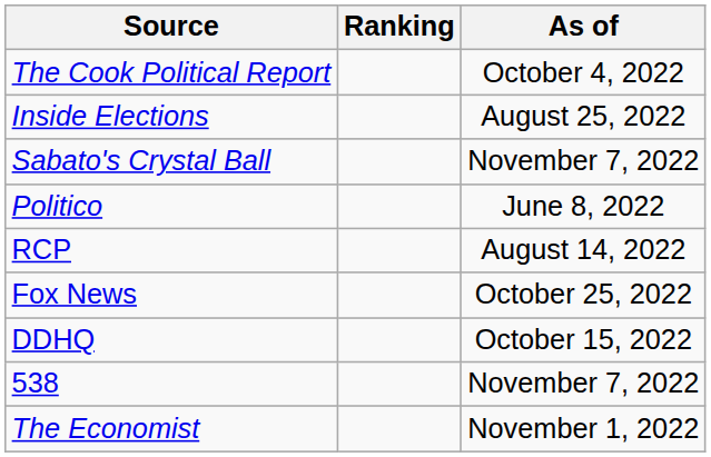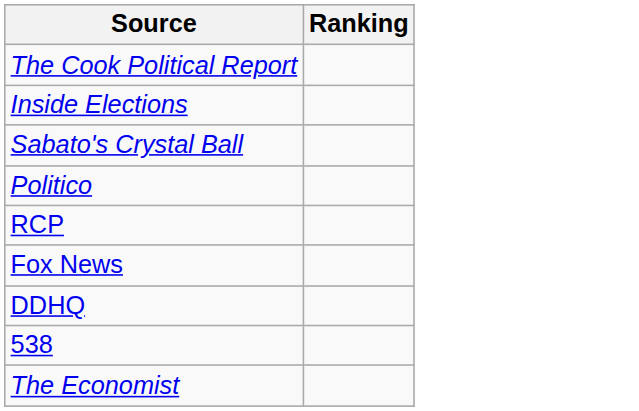- column: As of | October 4, 2022 | August 25, 2022 | November 7, 2022 | June 8, 2022 | August 14, 2022 | October 25, 2022 | October 15, 2022 | November 7, 2022 | November 1, 2022
